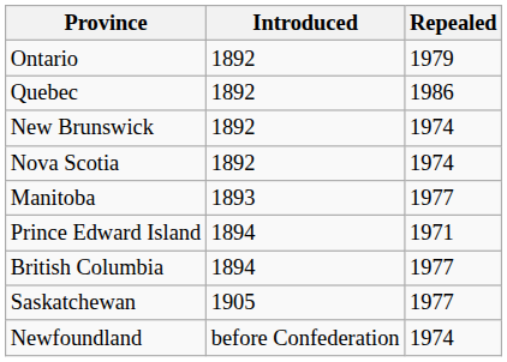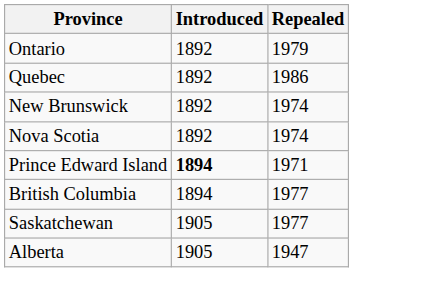- row: Manitoba | 1893 | 1977
Prince Edward Island | Introduced: normal -> bold
+ row: Alberta | 1905 | 1947
- row: Newfoundland | before Confederation | 1974
